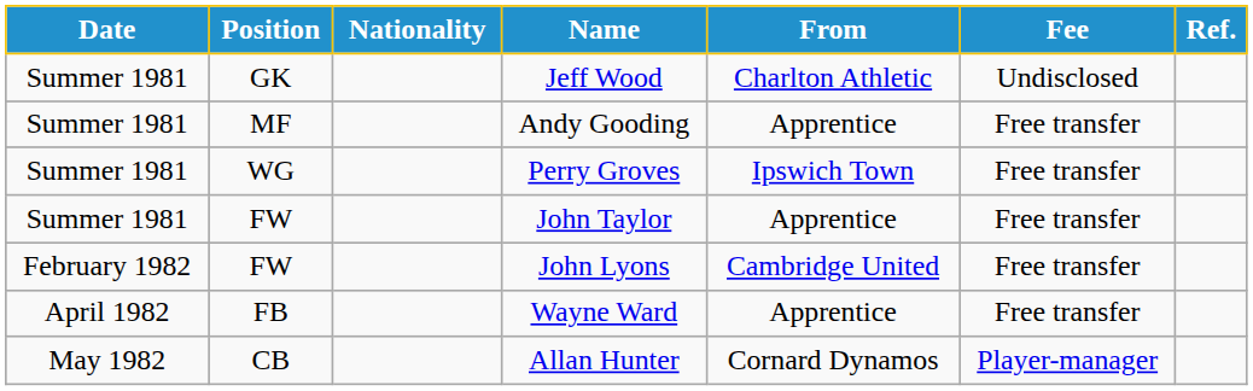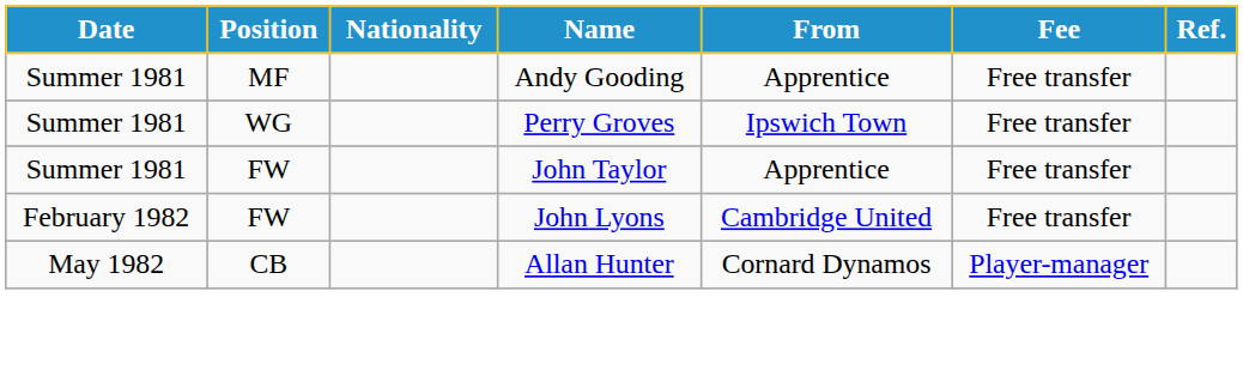- row: Summer 1981 | GK | Jeff Wood | Charlton Athletic | Undisclosed
- row: April 1982 | FB | Wayne Ward | Apprentice | Free transfer
